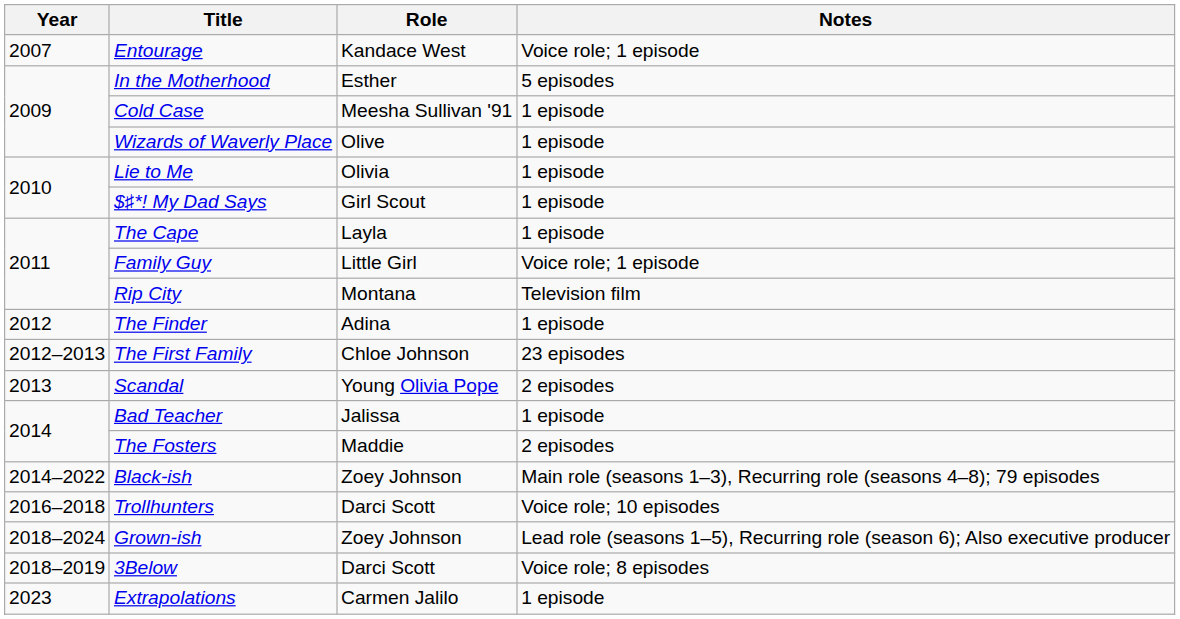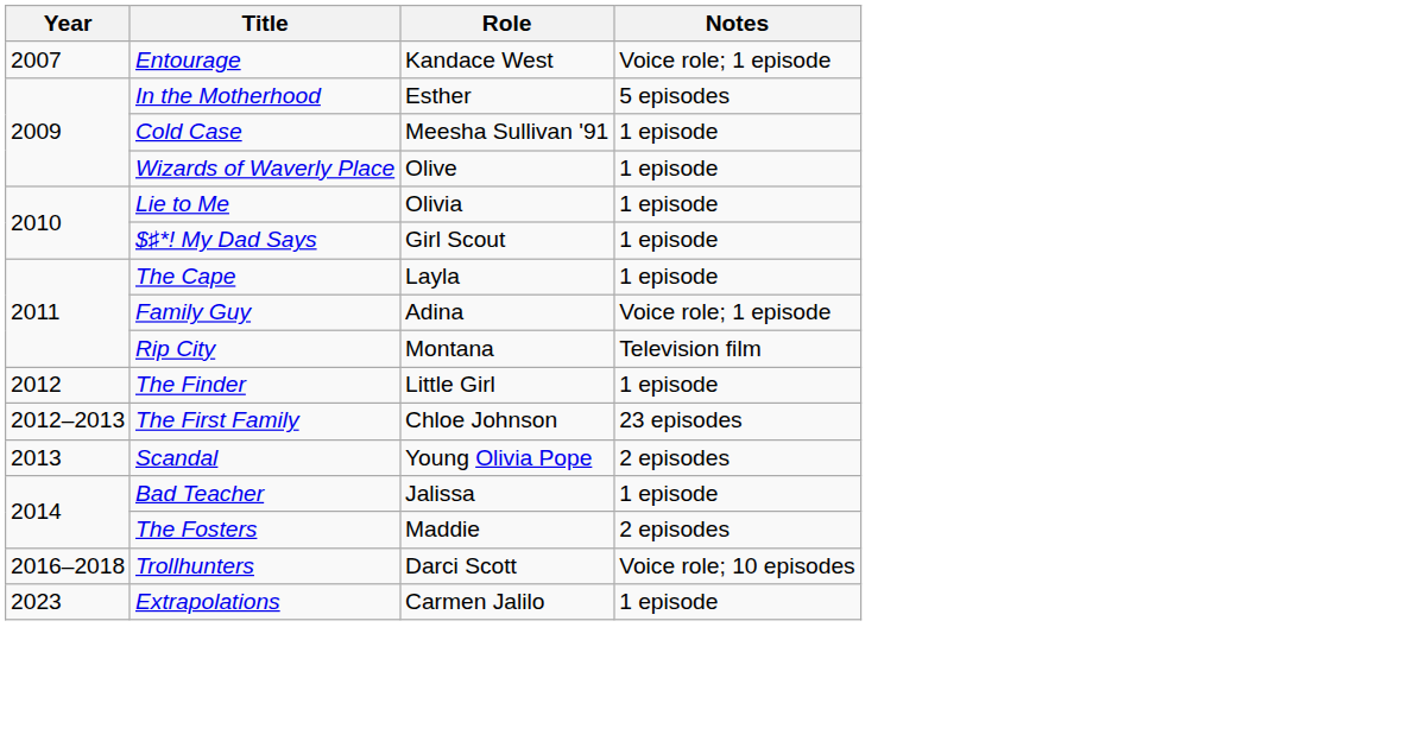Family Guy | Role: Little Girl -> Adina
The Finder | Role: Adina -> Little Girl
- row: 2014–2022 | Black-ish | Zoey Johnson | Main role (seasons 1–3), Recurring role (seasons 4–8); 79 episodes
- row: 2018–2024 | Grown-ish | Zoey Johnson | Lead role (seasons 1–5), Recurring role (season 6); Also executive producer
- row: 2018–2019 | 3Below | Darci Scott | Voice role; 8 episodes
